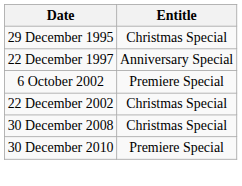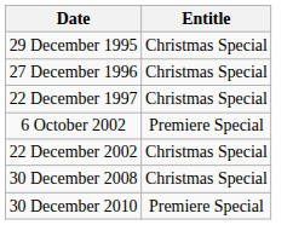+ row: 27 December 1996 | Christmas Special
22 December 1997 | Entitle: Anniversary Special -> Christmas Special
